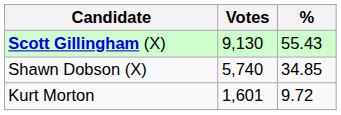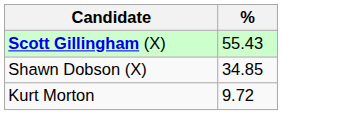- column: Votes | 9,130 | 5,740 | 1,601
